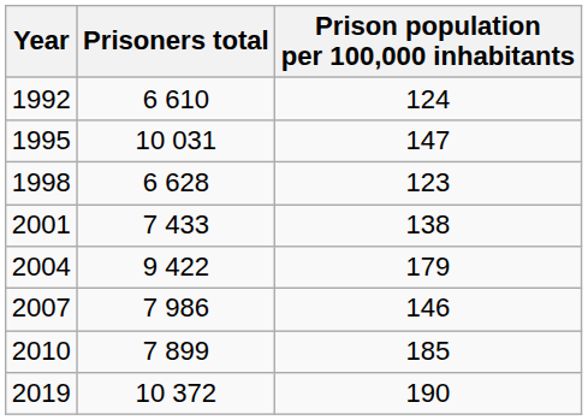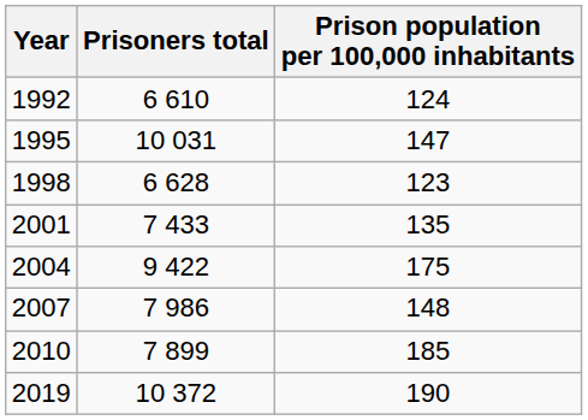2001 | Prison population per 100,000 inhabitants: 138 -> 135
2004 | Prison population per 100,000 inhabitants: 179 -> 175
2007 | Prison population per 100,000 inhabitants: 146 -> 148
